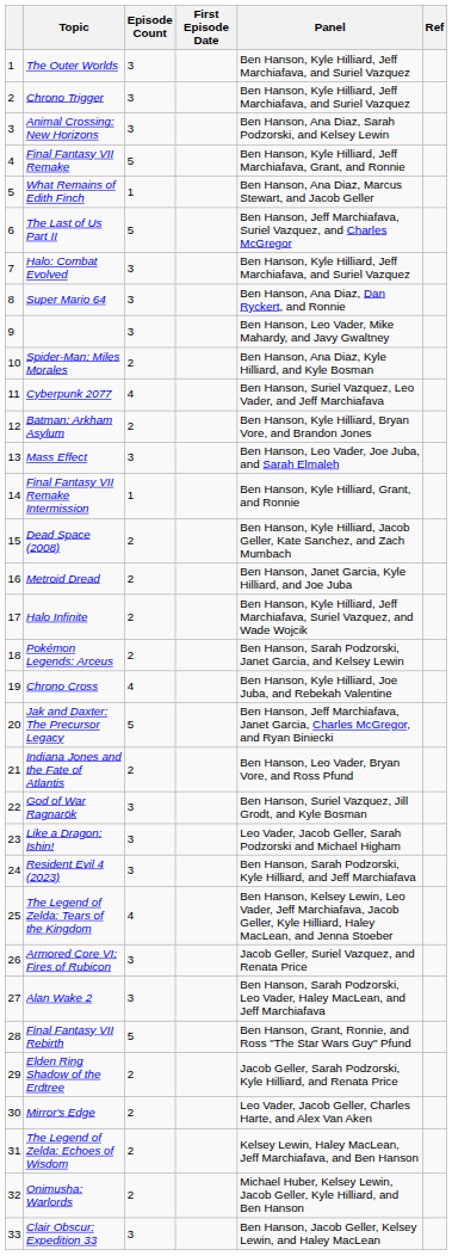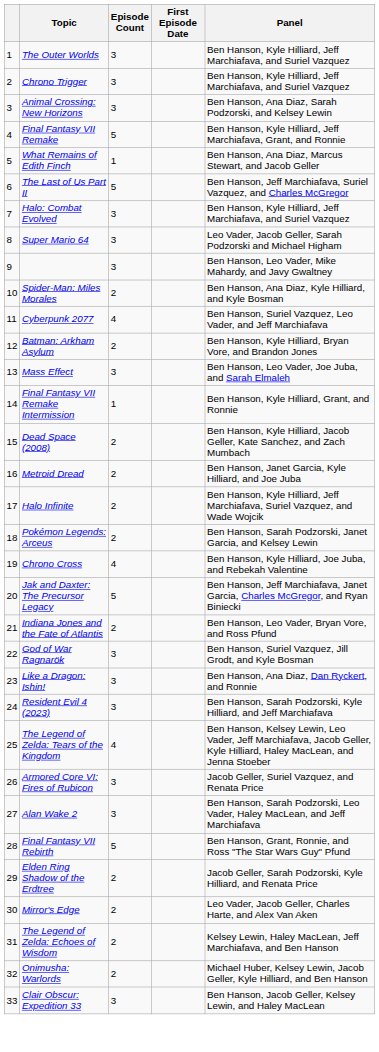- column: Ref
Super Mario 64 | Panel: Ben Hanson, Ana Diaz, Dan Ryckert, and Ronnie -> Leo Vader, Jacob Geller, Sarah Podzorski and Michael Higham
Like a Dragon: Ishin! | Panel: Leo Vader, Jacob Geller, Sarah Podzorski and Michael Higham -> Ben Hanson, Ana Diaz, Dan Ryckert, and Ronnie
